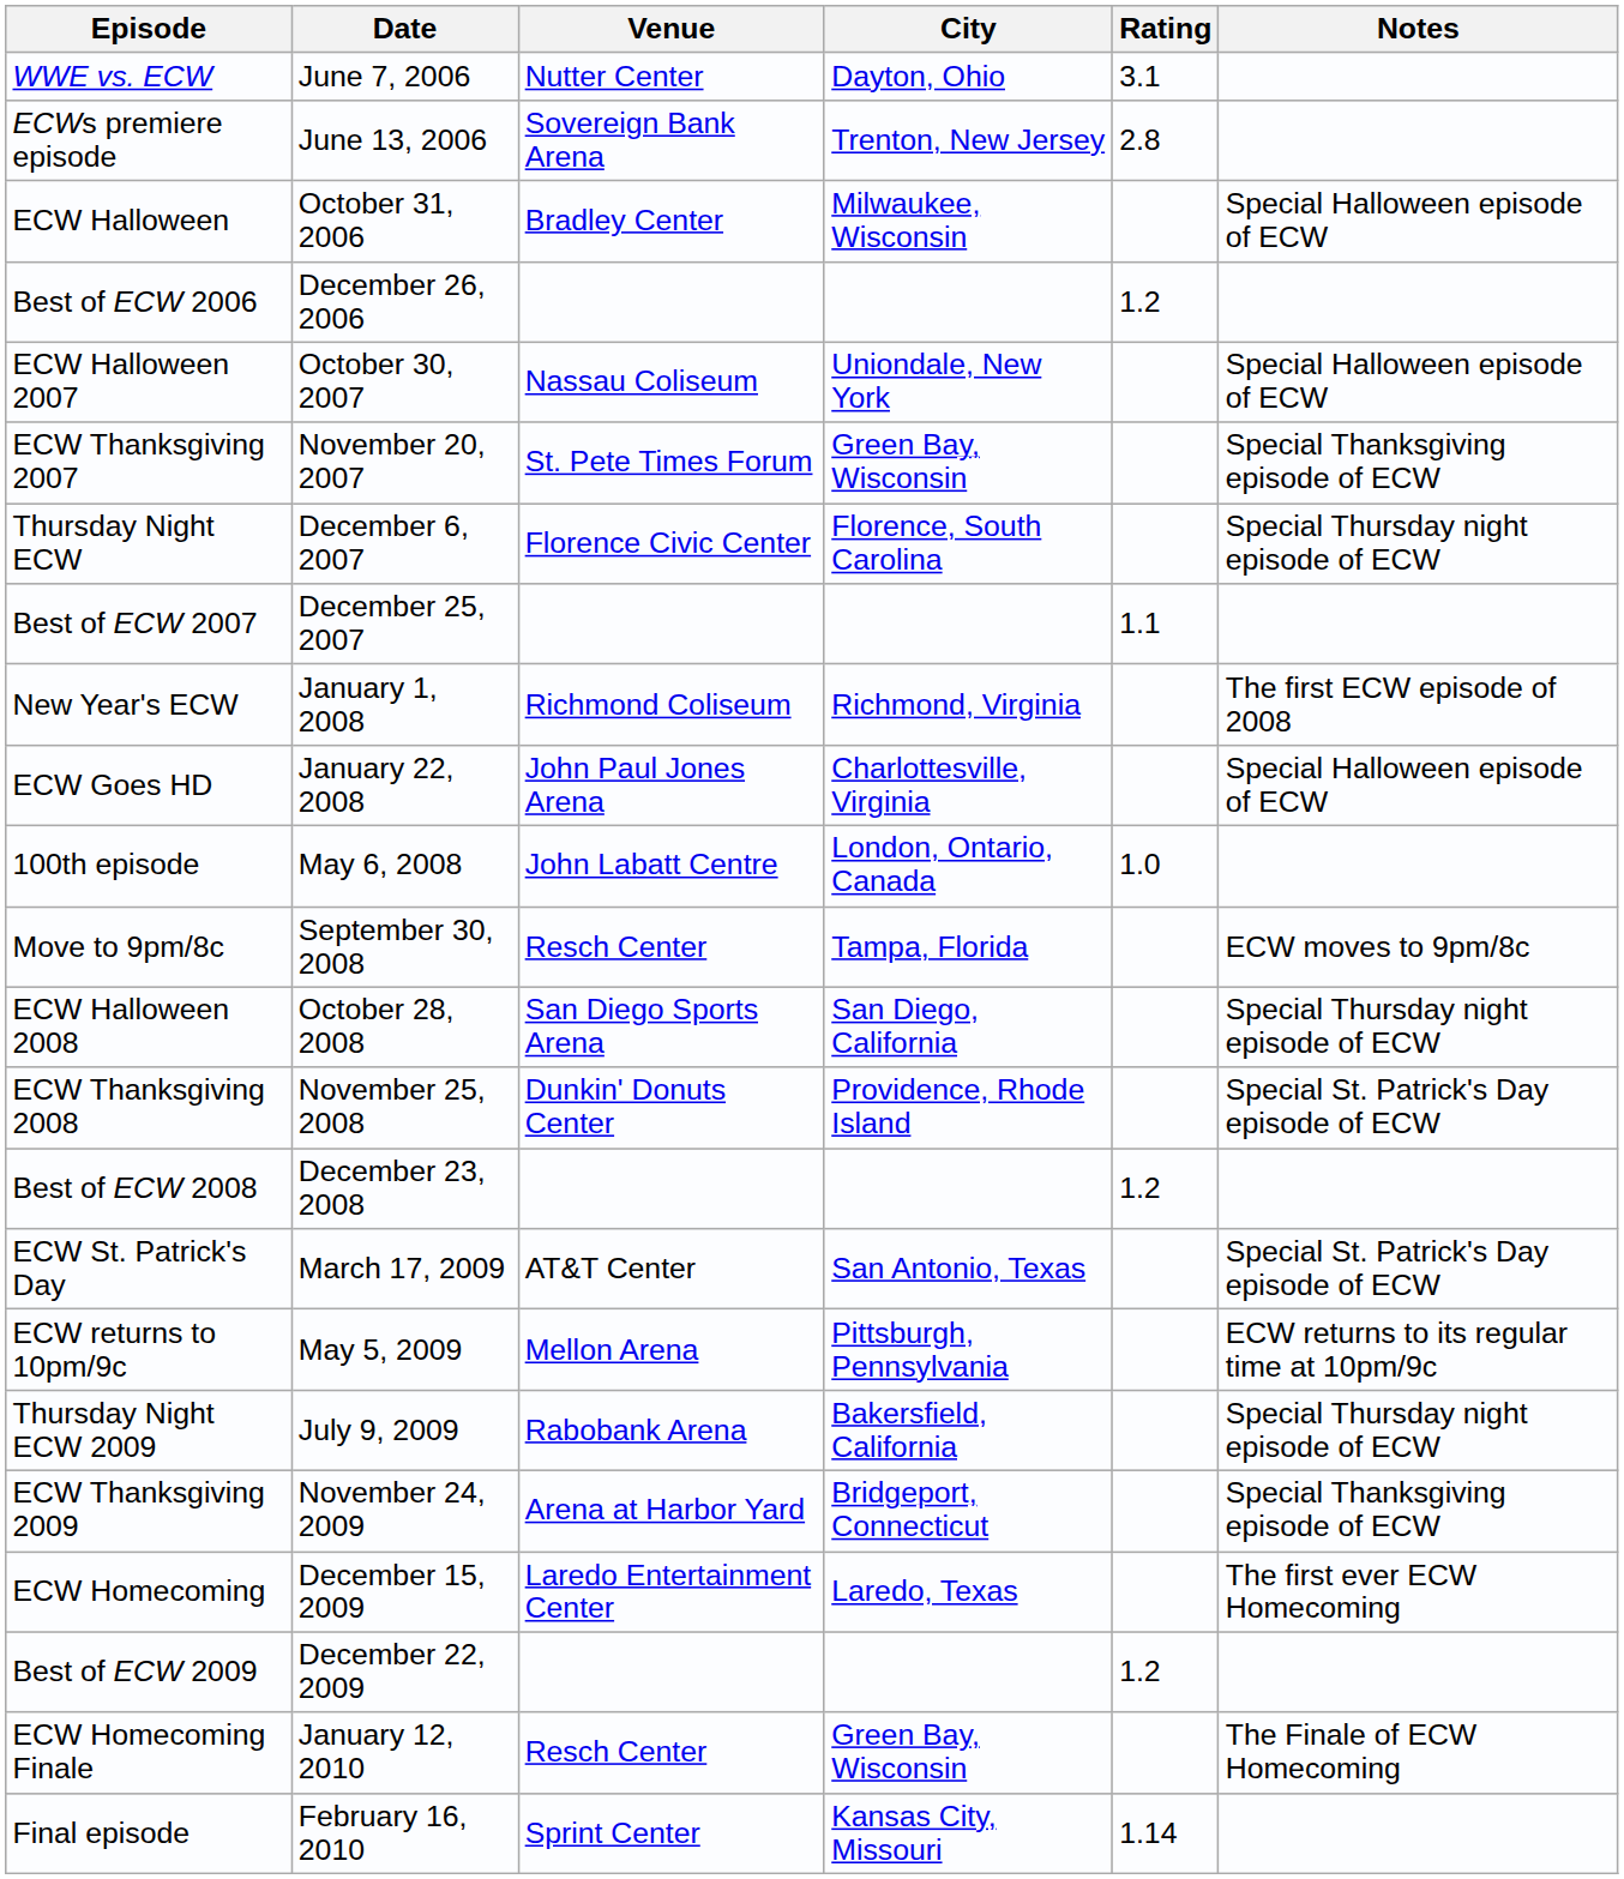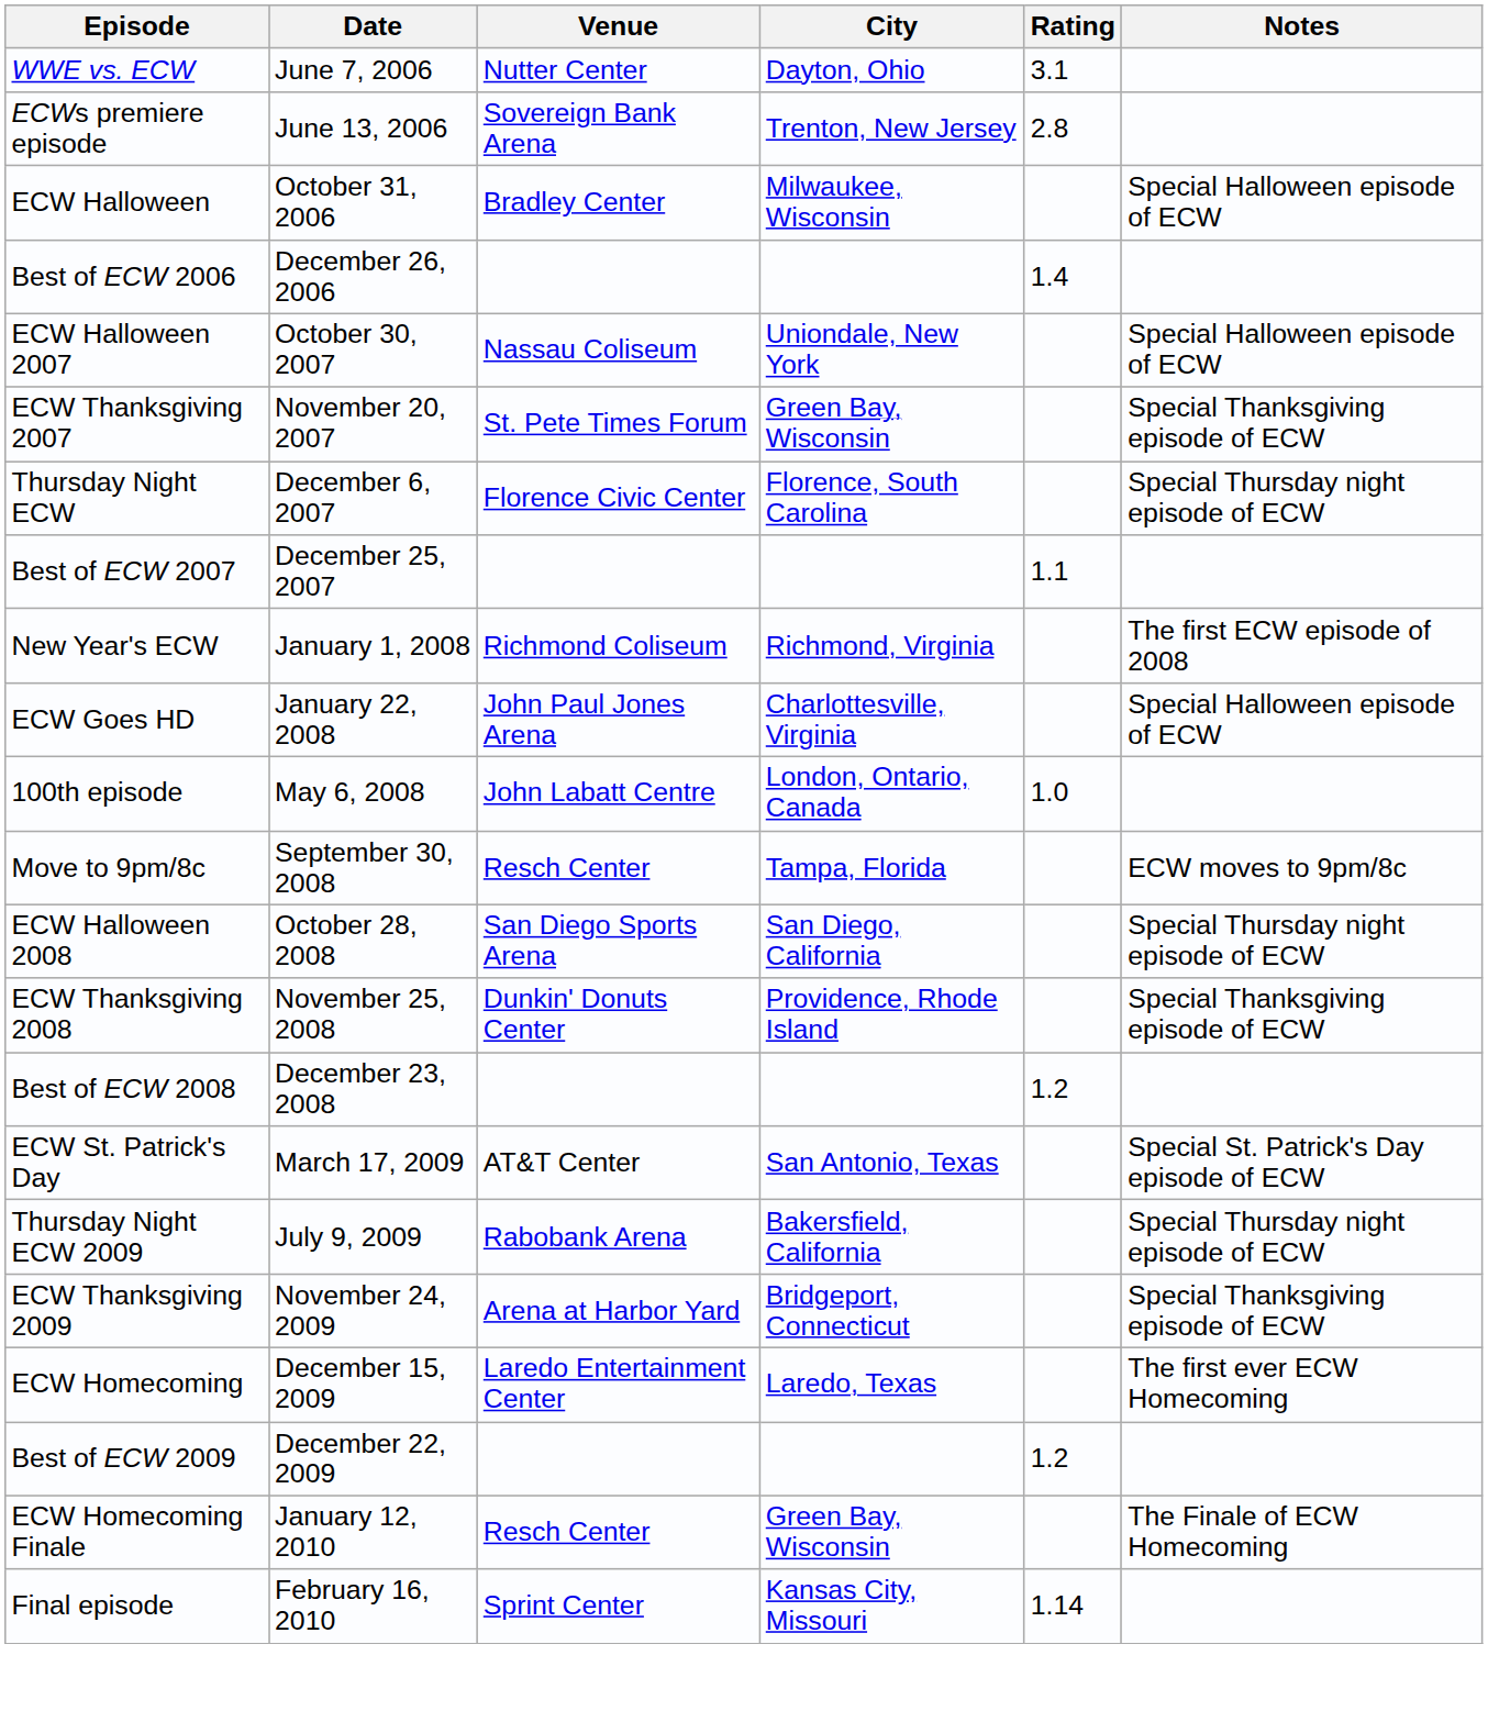Best of ECW 2006 | Rating: 1.2 -> 1.4
ECW Thanksgiving 2008 | Notes: Special St. Patrick's Day episode of ECW -> Special Thanksgiving episode of ECW
- row: ECW returns to 10pm/9c | May 5, 2009 | Mellon Arena | Pittsburgh, Pennsylvania | ECW returns to its regular time at 10pm/9c
